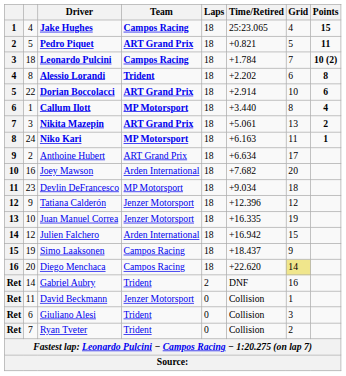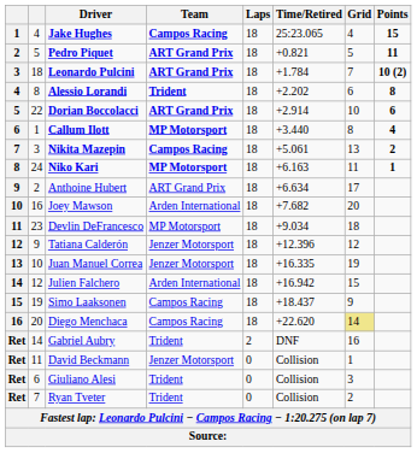Leonardo Pulcini | Team: Campos Racing -> ART Grand Prix
Nikita Mazepin | Team: ART Grand Prix -> Campos Racing
